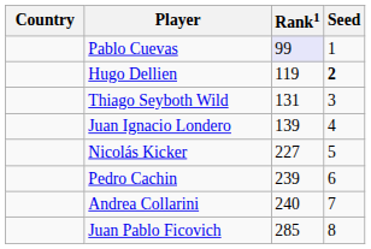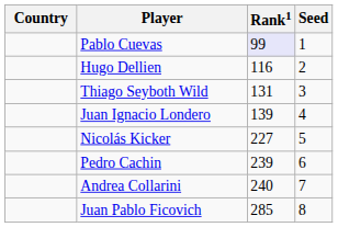Hugo Dellien | Rank1: 119 -> 116
Hugo Dellien | Seed: bold -> normal
